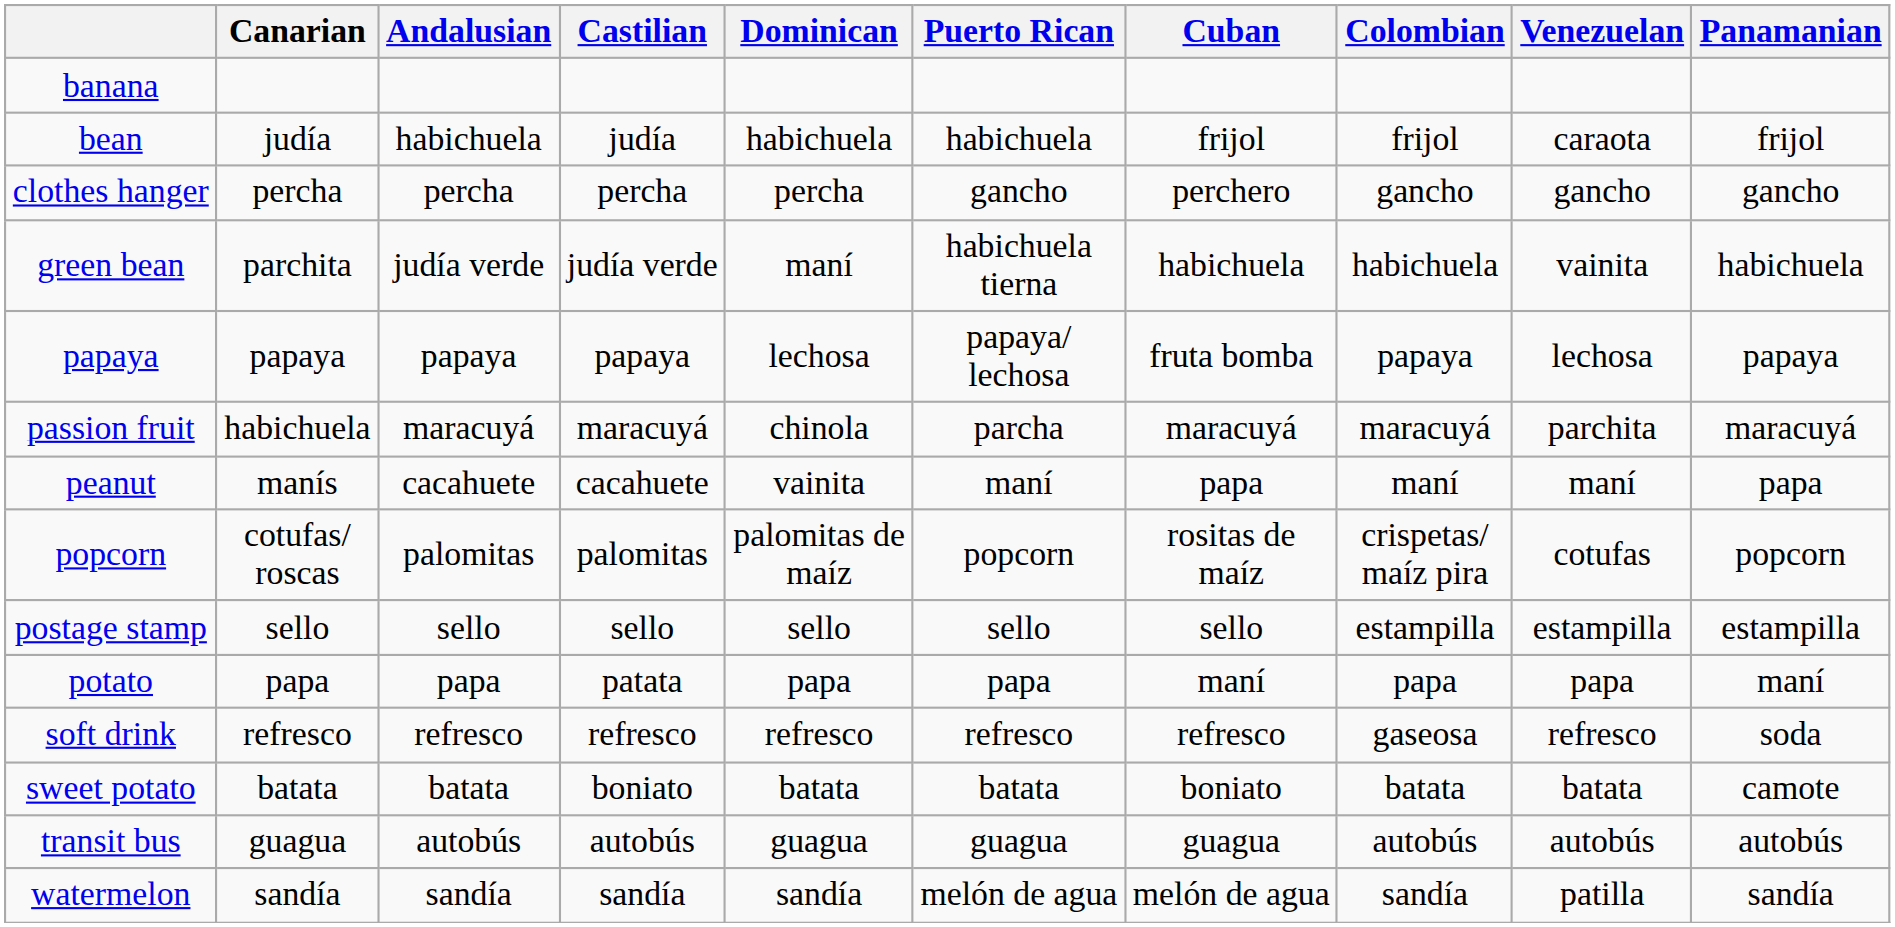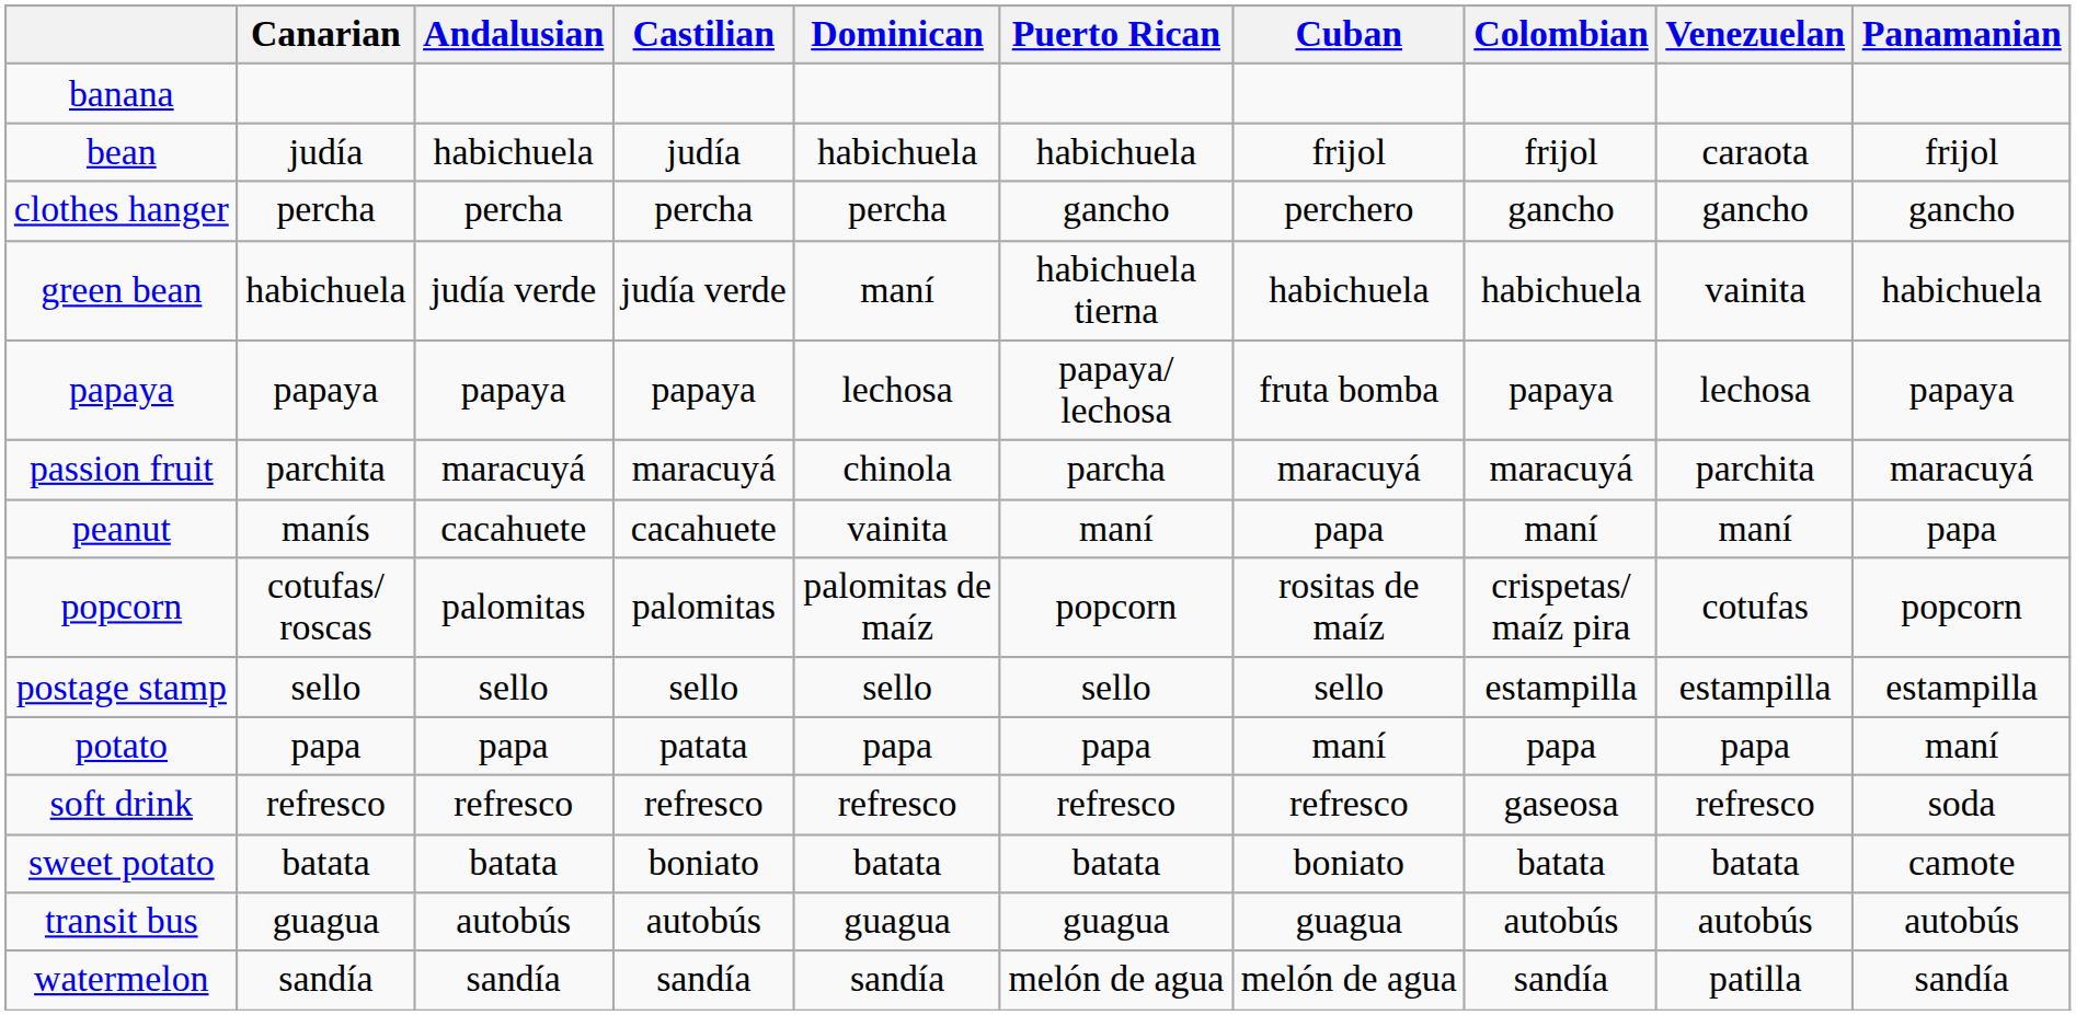green bean | Canarian: parchita -> habichuela
passion fruit | Canarian: habichuela -> parchita
